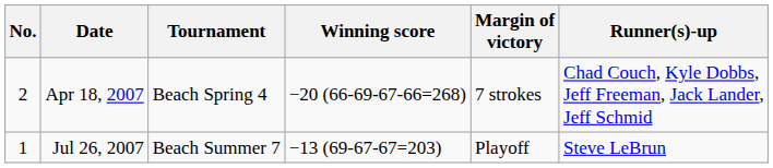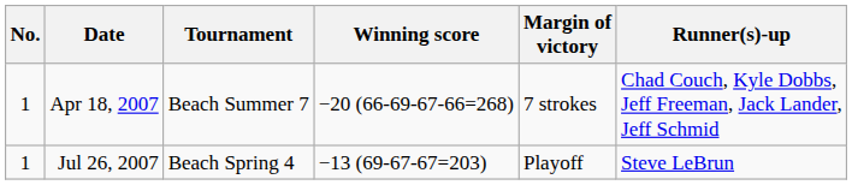Apr 18, 2007 | No.: 2 -> 1
Apr 18, 2007 | Tournament: Beach Spring 4 -> Beach Summer 7
Jul 26, 2007 | Tournament: Beach Summer 7 -> Beach Spring 4
